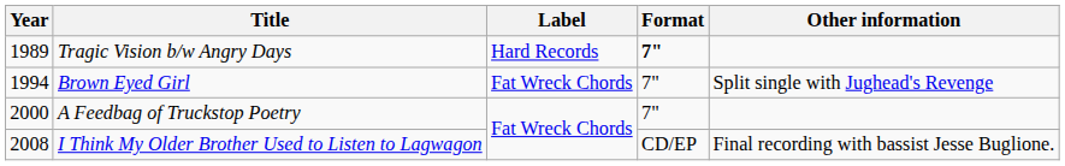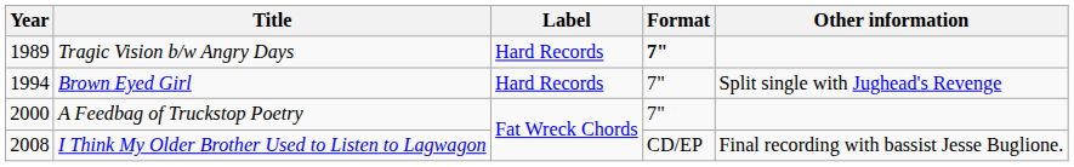Brown Eyed Girl | Label: Fat Wreck Chords -> Hard Records
